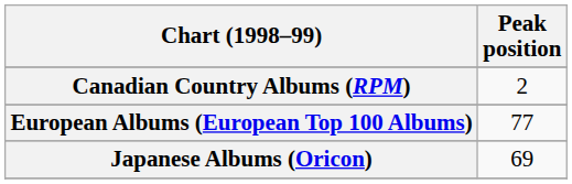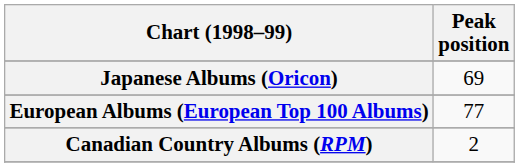rows swapped: Canadian Country Albums (RPM) <-> Japanese Albums (Oricon)
